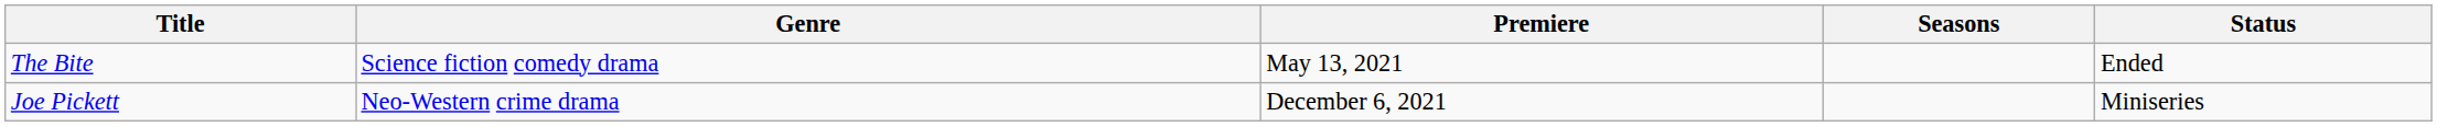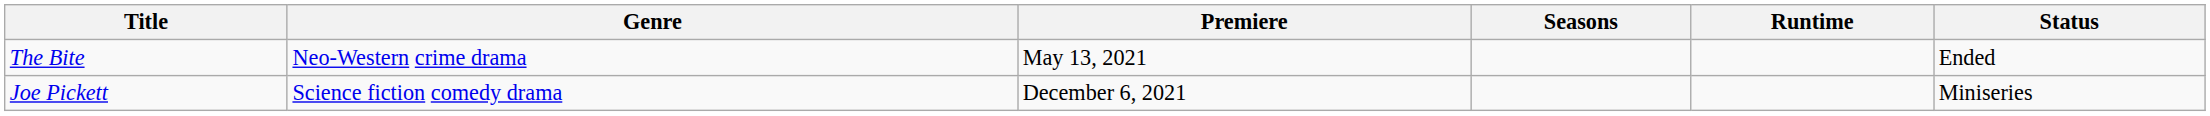+ column: Runtime
The Bite | Genre: Science fiction comedy drama -> Neo-Western crime drama
Joe Pickett | Genre: Neo-Western crime drama -> Science fiction comedy drama
